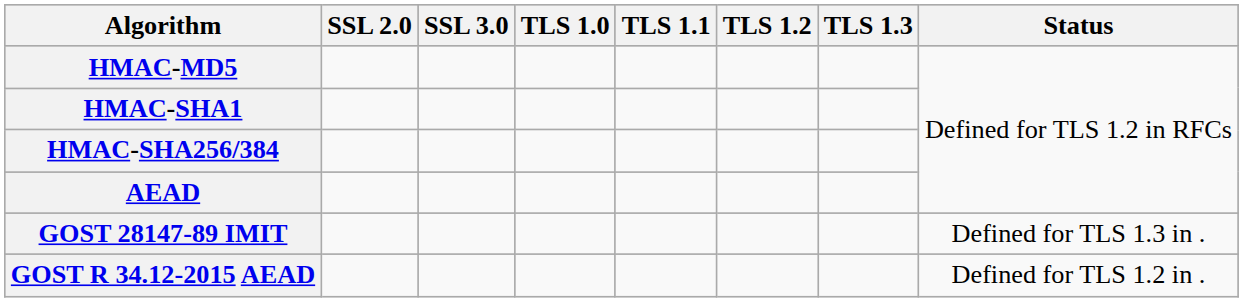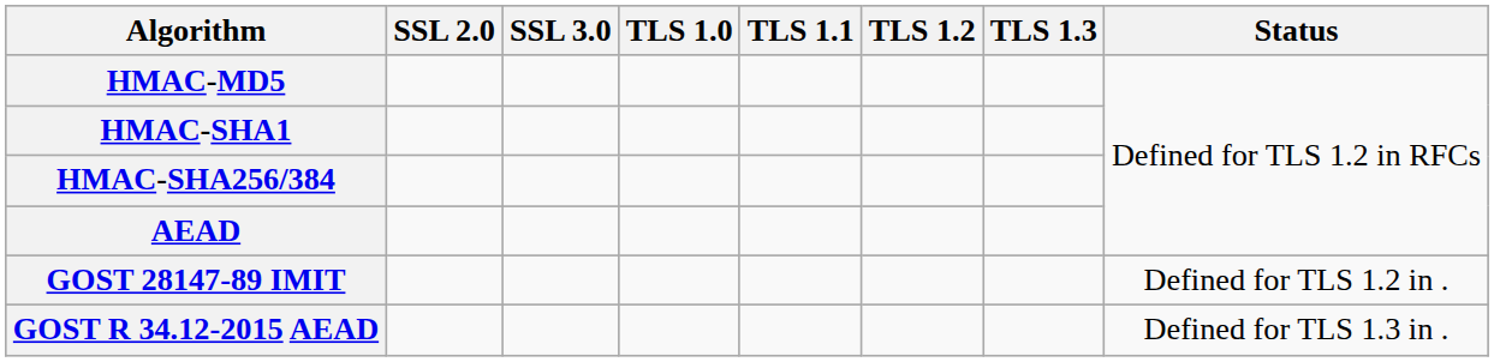GOST 28147-89 IMIT | Status: Defined for TLS 1.3 in . -> Defined for TLS 1.2 in .
GOST R 34.12-2015 AEAD | Status: Defined for TLS 1.2 in . -> Defined for TLS 1.3 in .
